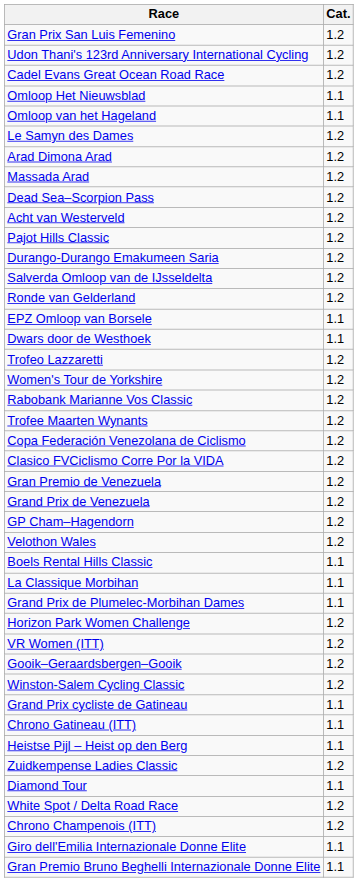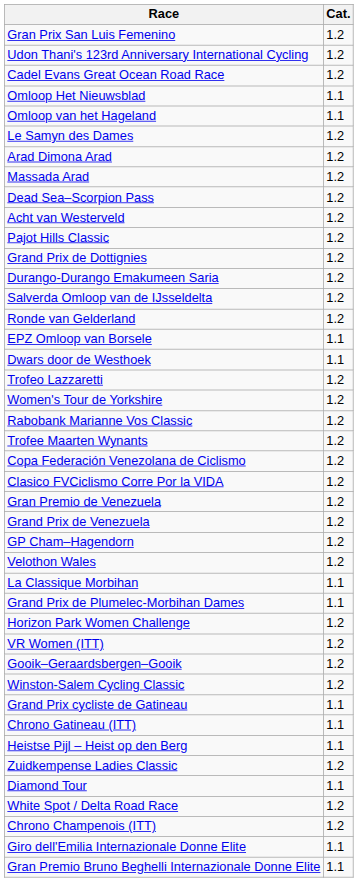+ row: Grand Prix de Dottignies | 1.2
- row: Boels Rental Hills Classic | 1.1
